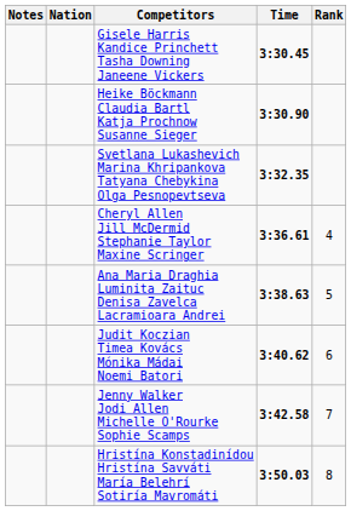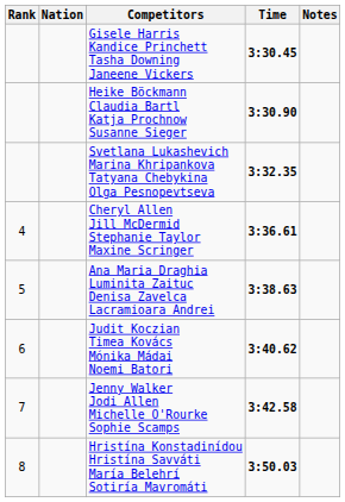columns swapped: Rank <-> Notes
